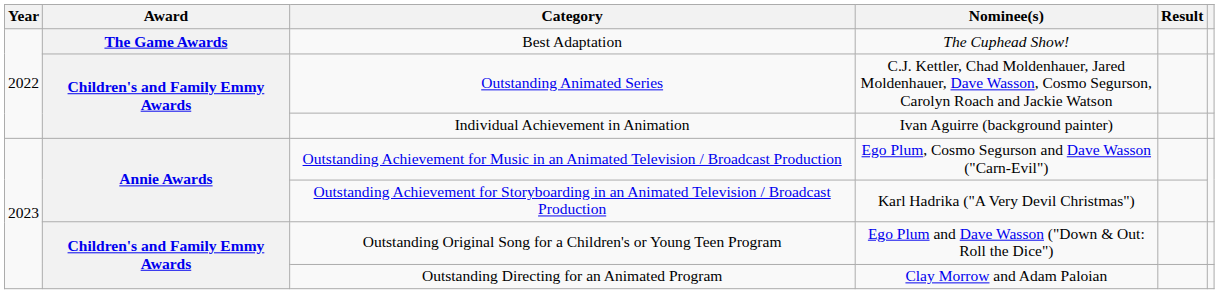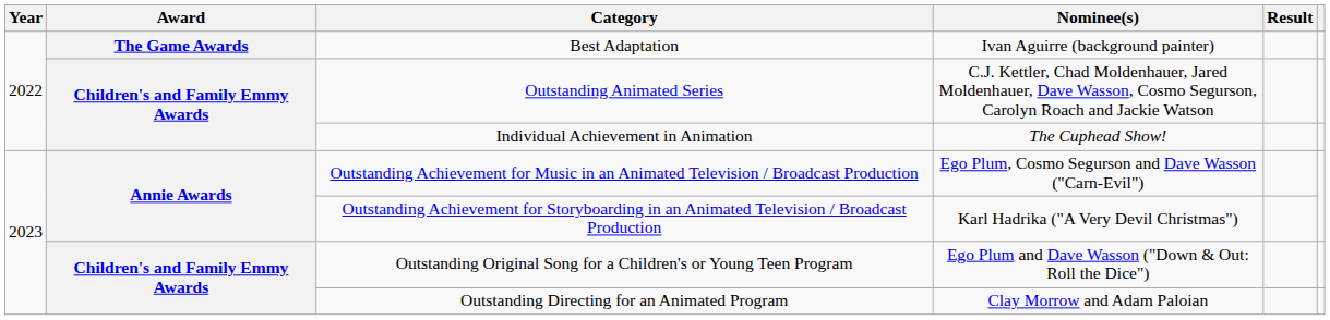Best Adaptation | Nominee(s): The Cuphead Show! -> Ivan Aguirre (background painter)
Individual Achievement in Animation | Nominee(s): Ivan Aguirre (background painter) -> The Cuphead Show!
